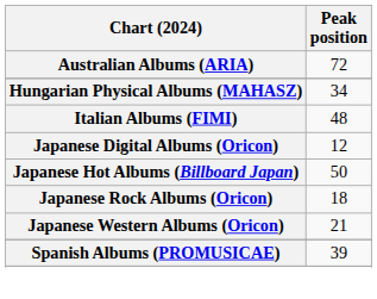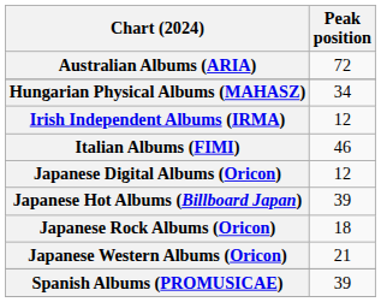+ row: Irish Independent Albums (IRMA) | 12
Italian Albums (FIMI) | Peak position: 48 -> 46
Japanese Hot Albums (Billboard Japan) | Peak position: 50 -> 39
